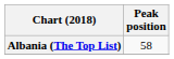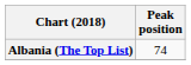Albania (The Top List) | Peak position: 58 -> 74
